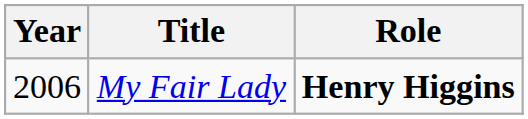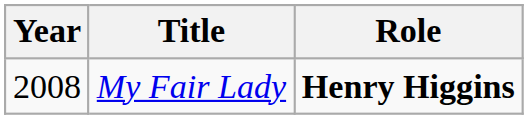My Fair Lady | Year: 2006 -> 2008
